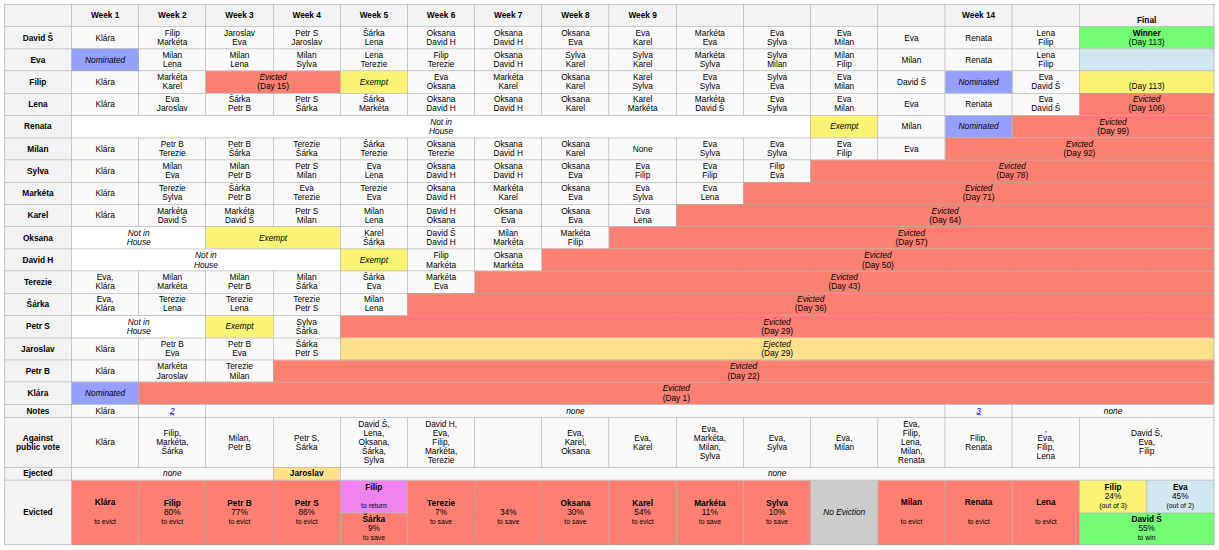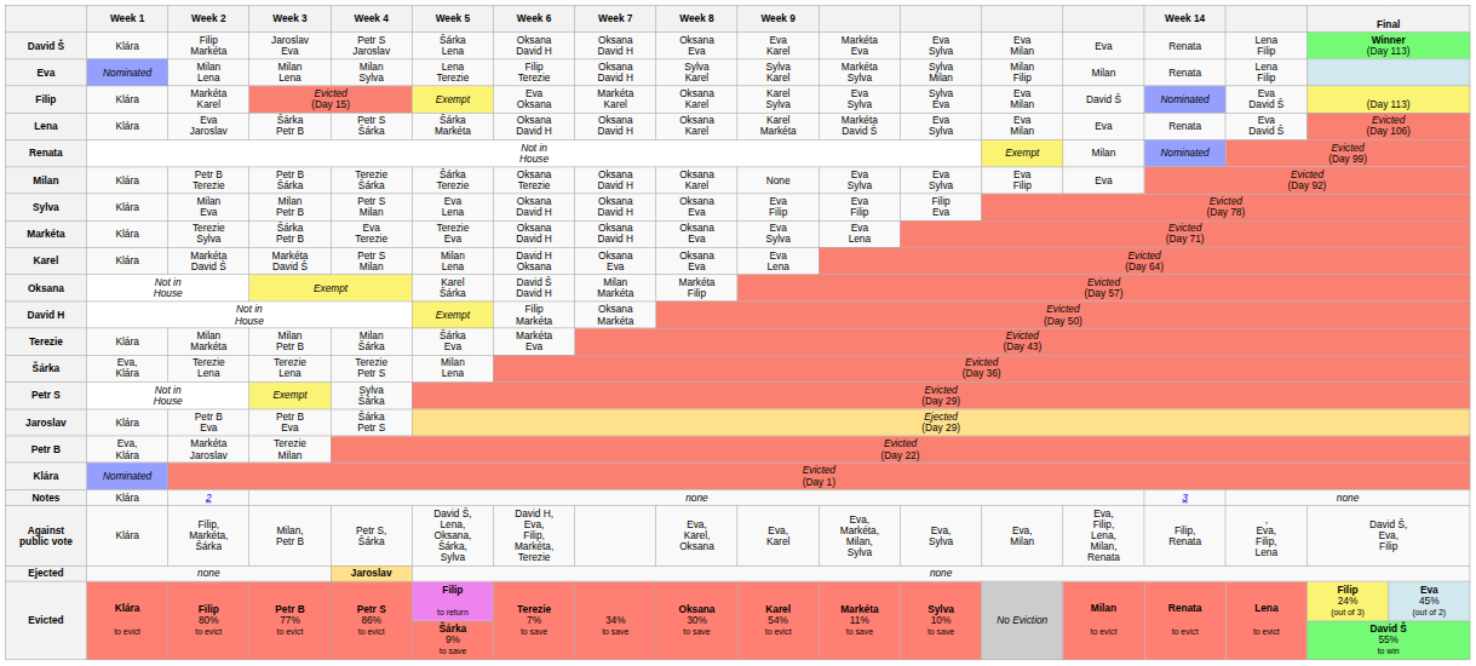Markéta | Week 7: Markéta Karel -> Oksana David H
Terezie | Week 1: Eva, Klára -> Klára
Petr B | Week 1: Klára -> Eva, Klára
